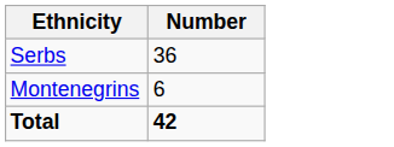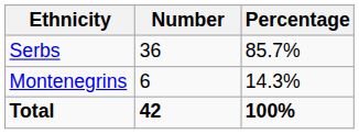+ column: Percentage | 85.7% | 14.3% | 100%
